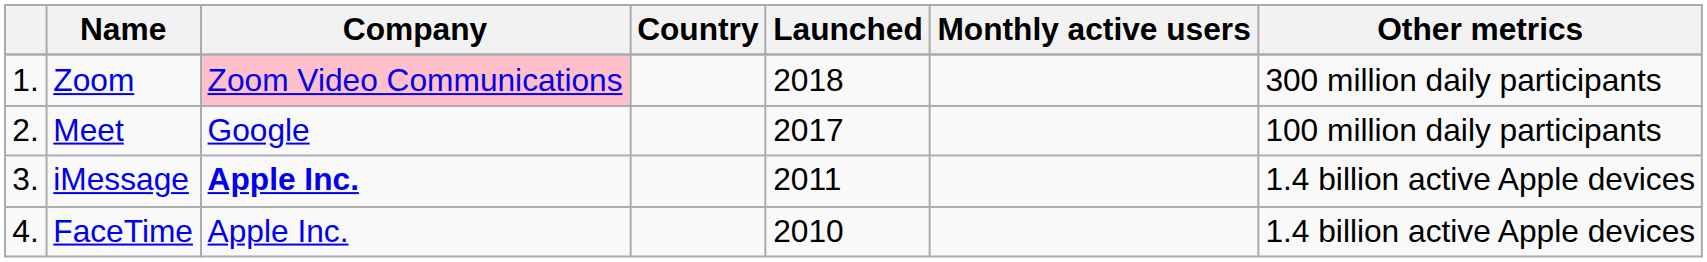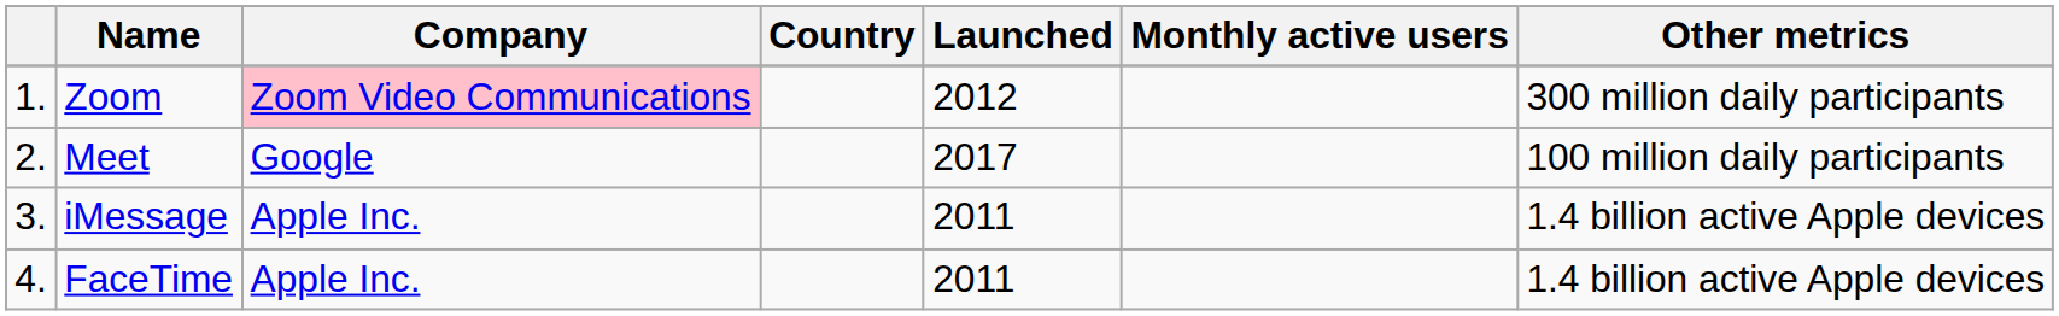Zoom | Launched: 2018 -> 2012
iMessage | Company: bold -> normal
FaceTime | Launched: 2010 -> 2011
